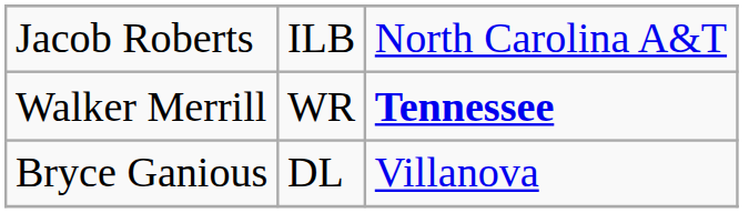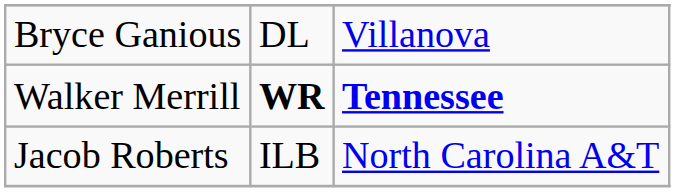rows swapped: Bryce Ganious <-> Jacob Roberts
Walker Merrill | column 2: normal -> bold
